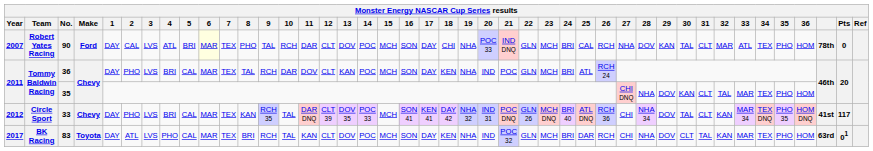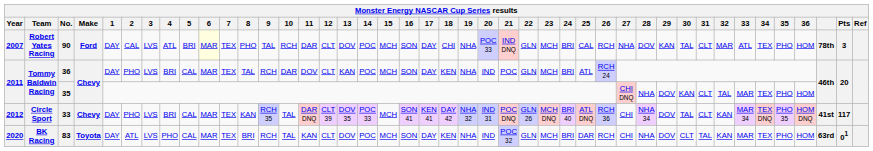90 | Pts: 0 -> 3
83 | Year: 2017 -> 2020
